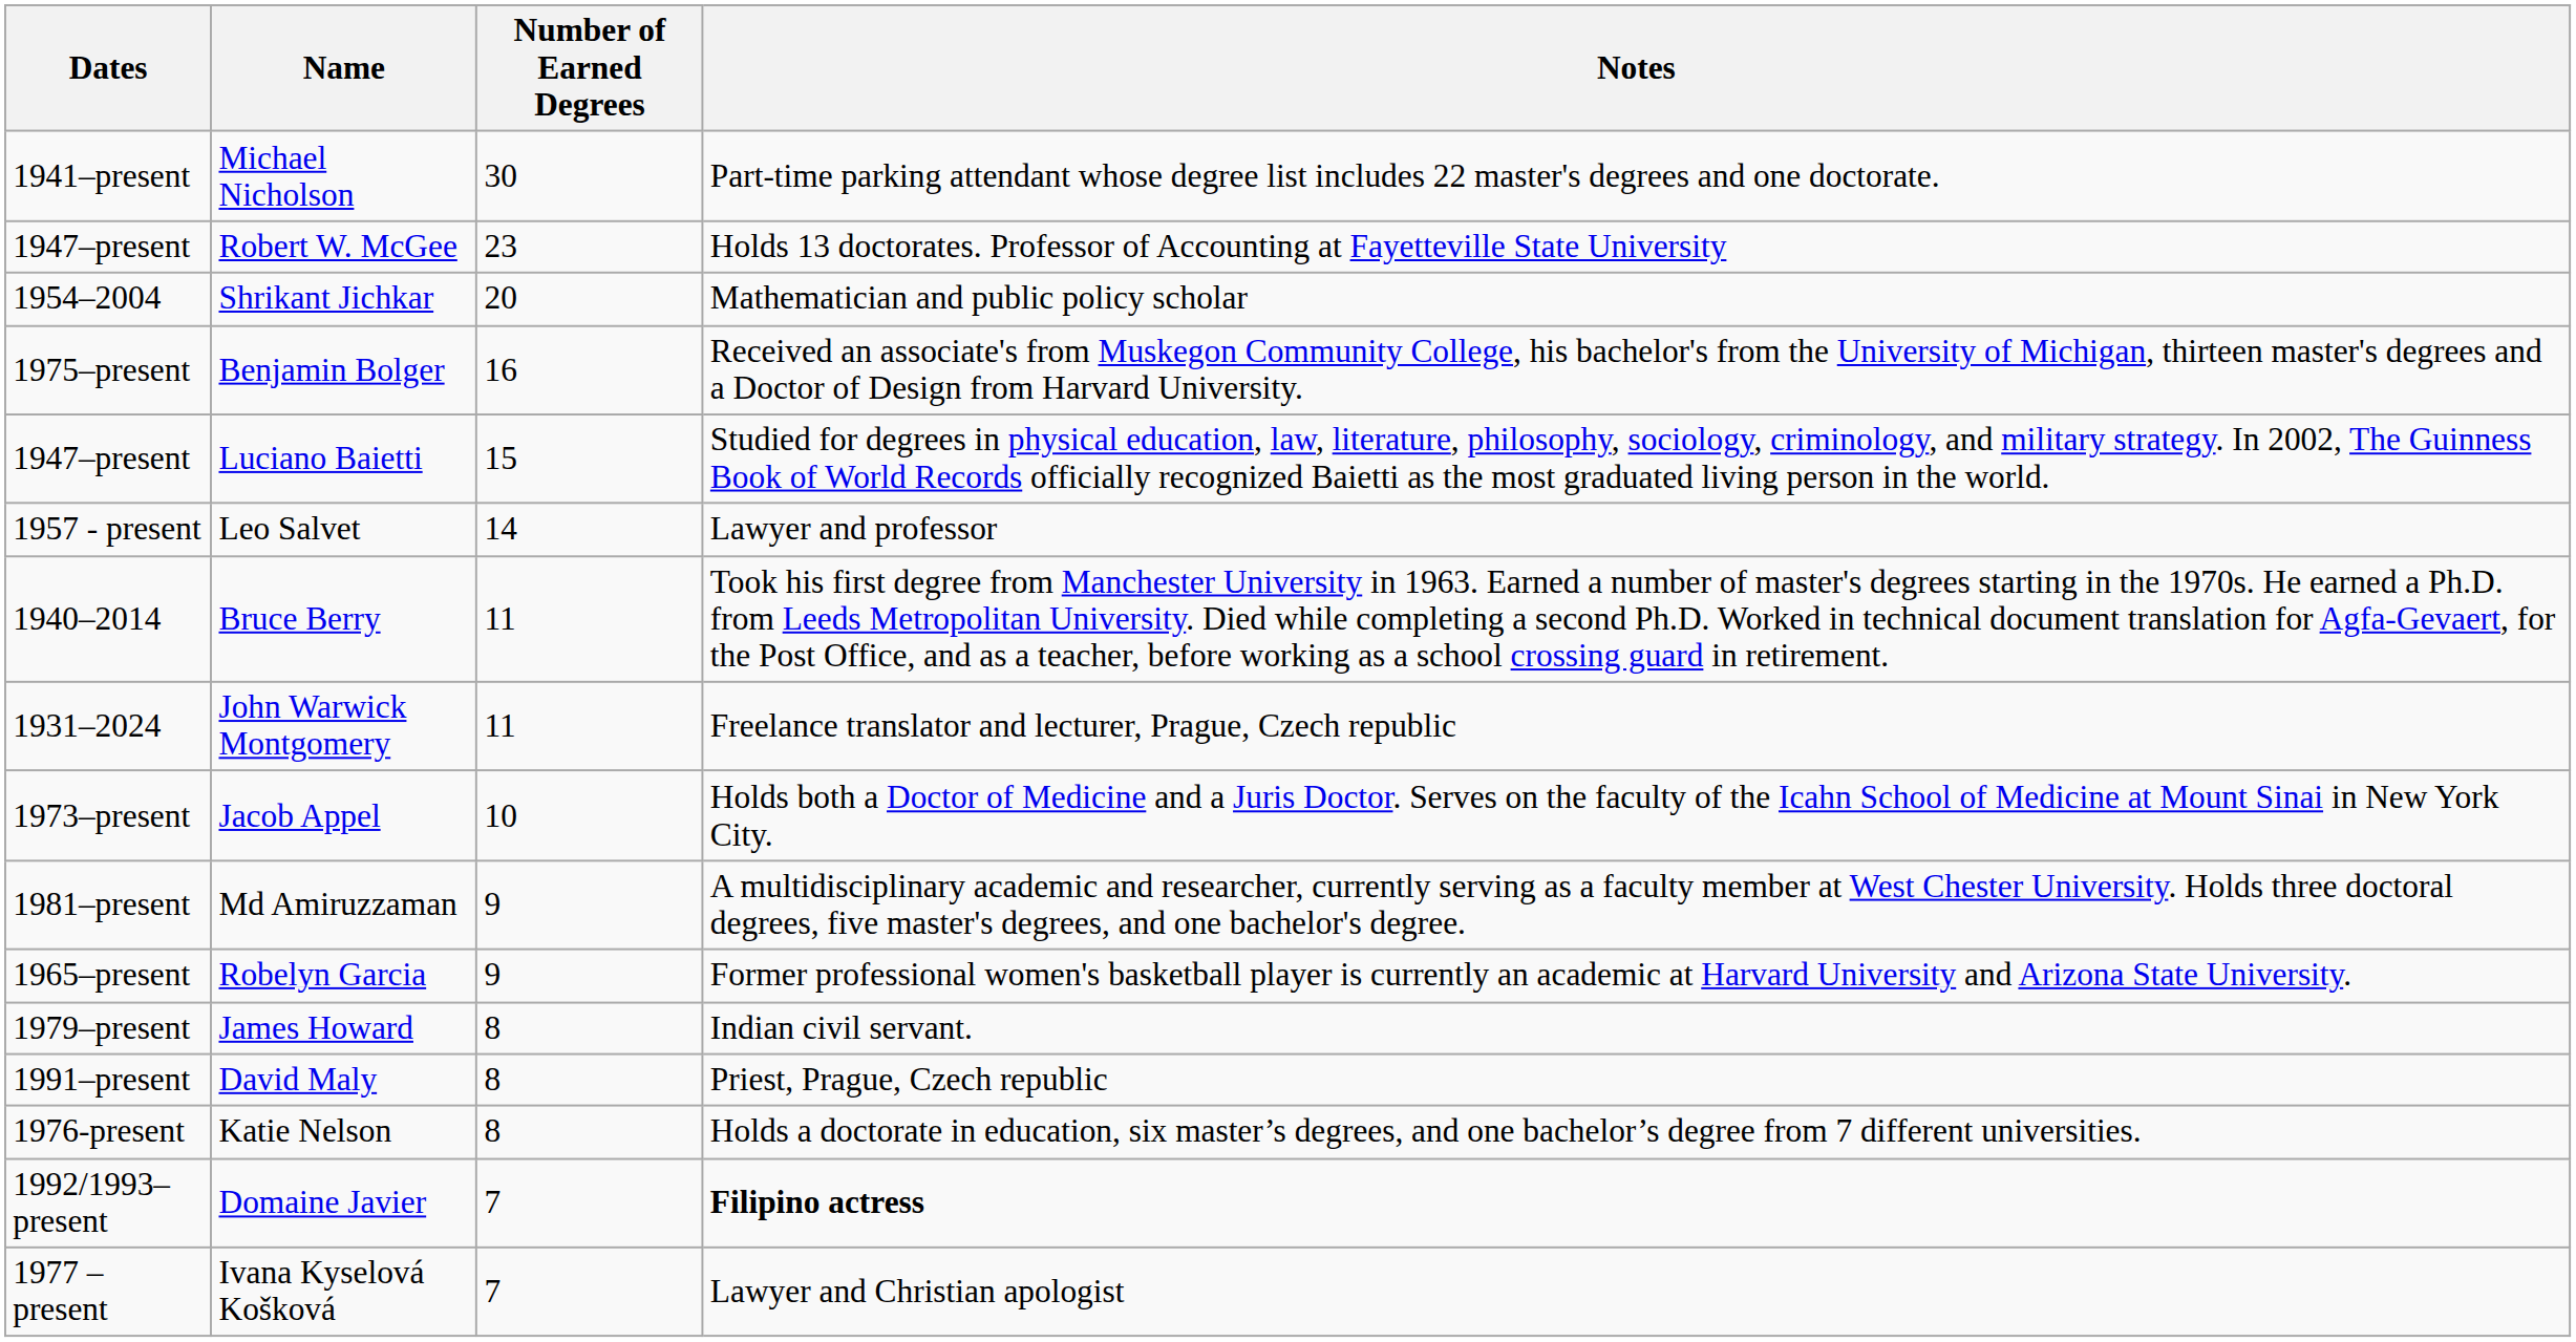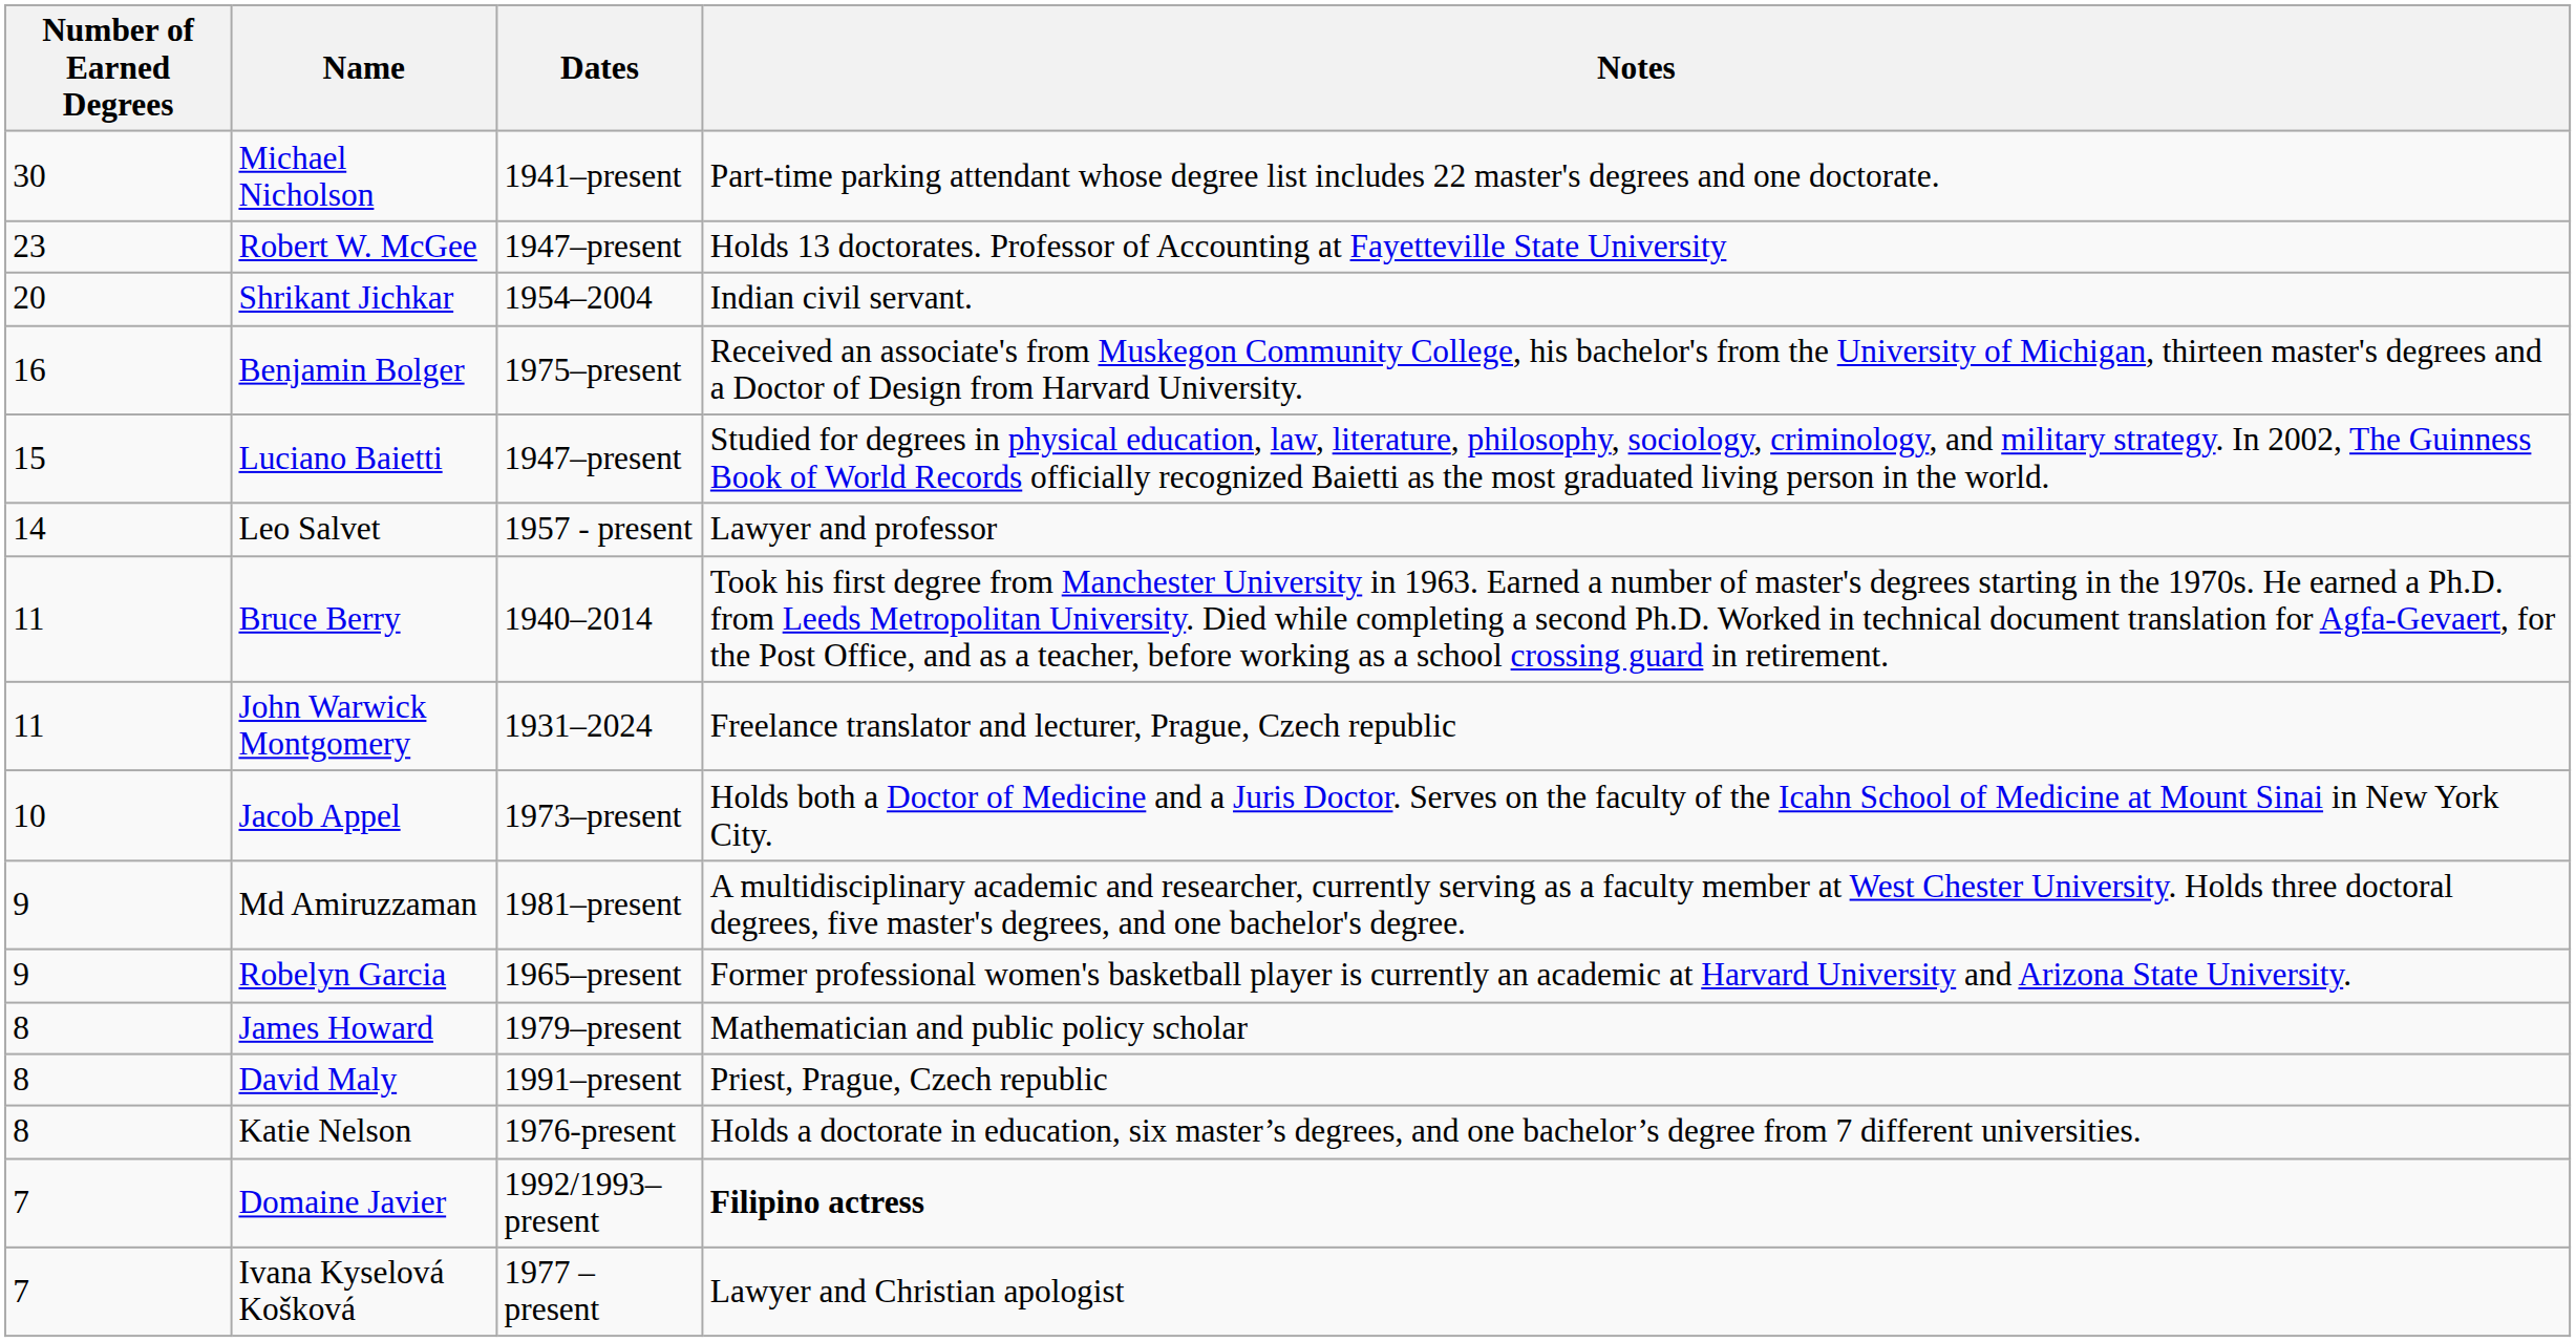columns swapped: Number of Earned Degrees <-> Dates
Shrikant Jichkar | Notes: Mathematician and public policy scholar -> Indian civil servant.
James Howard | Notes: Indian civil servant. -> Mathematician and public policy scholar
